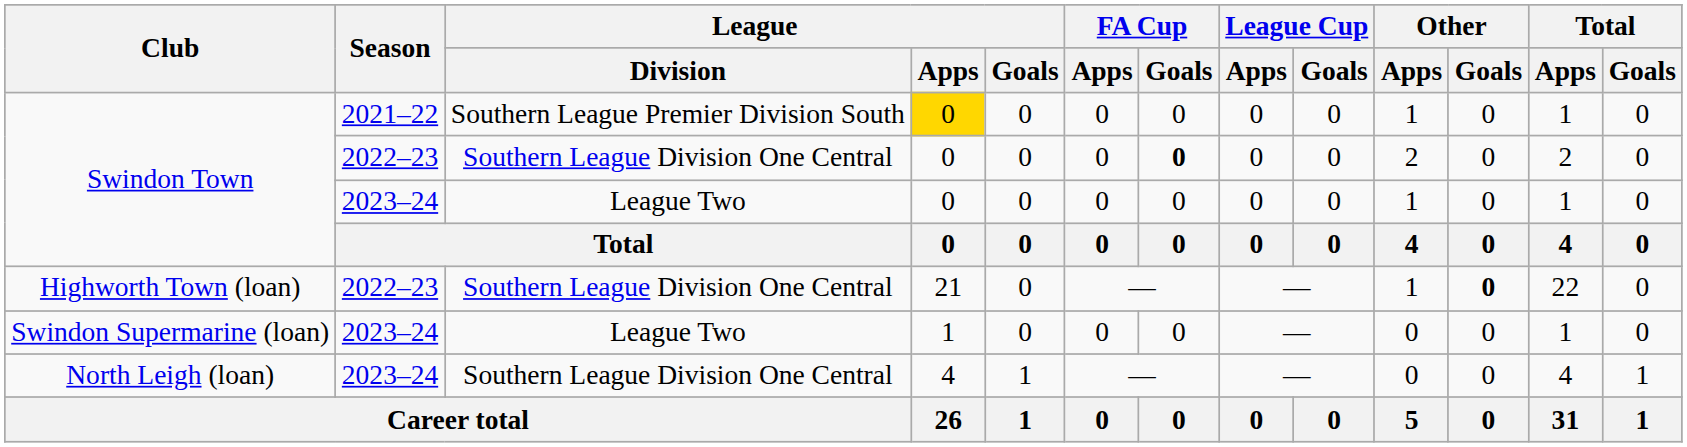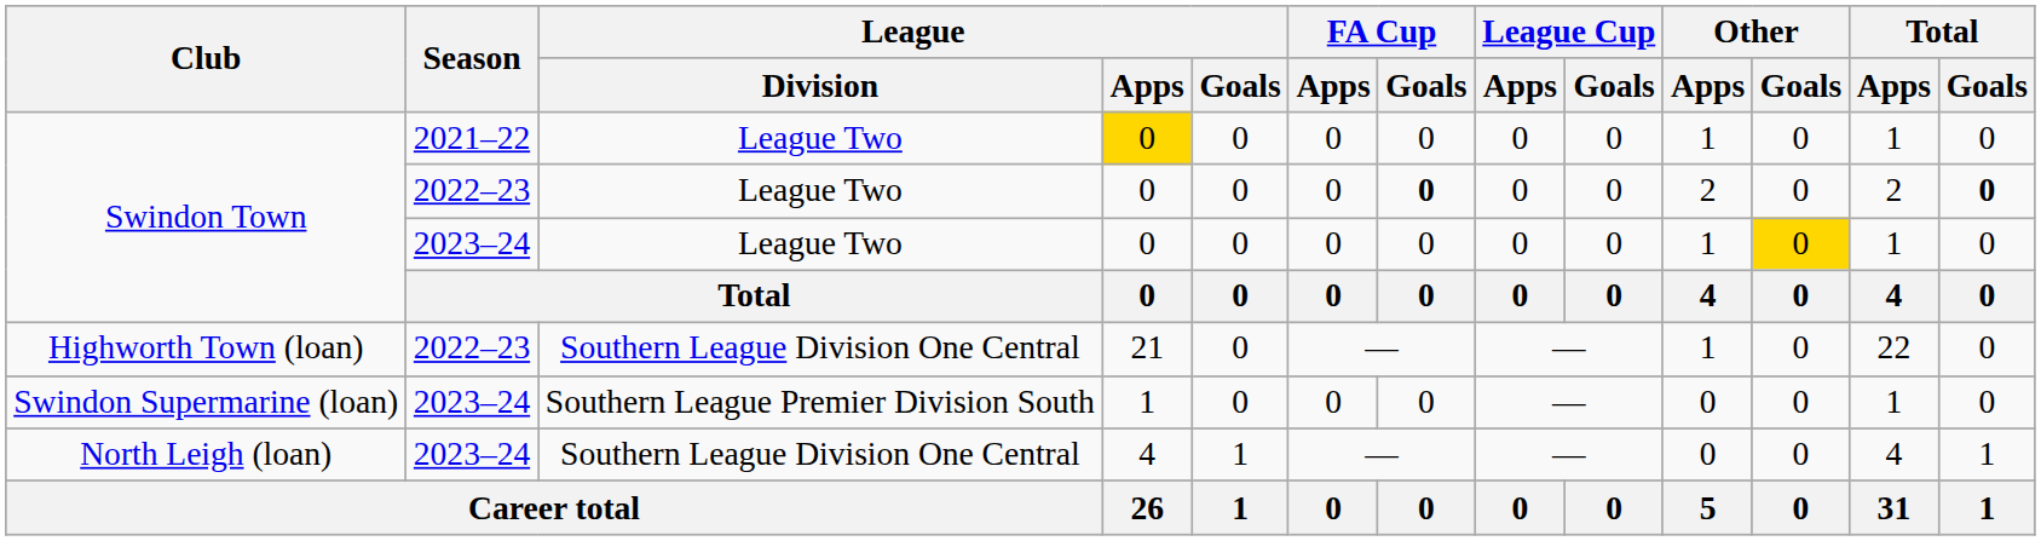Swindon Town / 2021–22 | League / Division: Southern League Premier Division South -> League Two
Swindon Town / 2022–23 | League / Division: Southern League Division One Central -> League Two
Swindon Town / 2022–23 | Total / Goals: normal -> bold
Swindon Town / 2023–24 | Other / Goals: no background -> gold background
Highworth Town (loan) | Other / Goals: bold -> normal
Swindon Supermarine (loan) | League / Division: League Two -> Southern League Premier Division South
